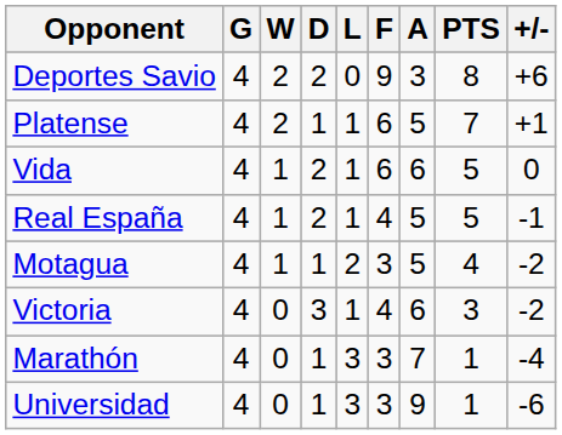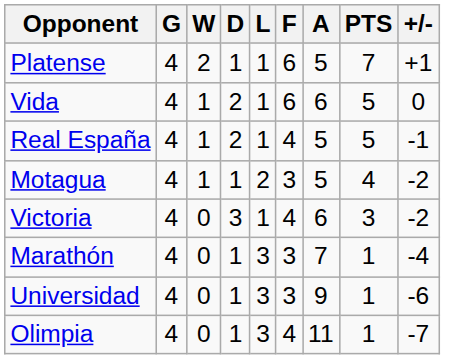- row: Deportes Savio | 4 | 2 | 2 | 0 | 9 | 3 | 8 | +6
+ row: Olimpia | 4 | 0 | 1 | 3 | 4 | 11 | 1 | -7
